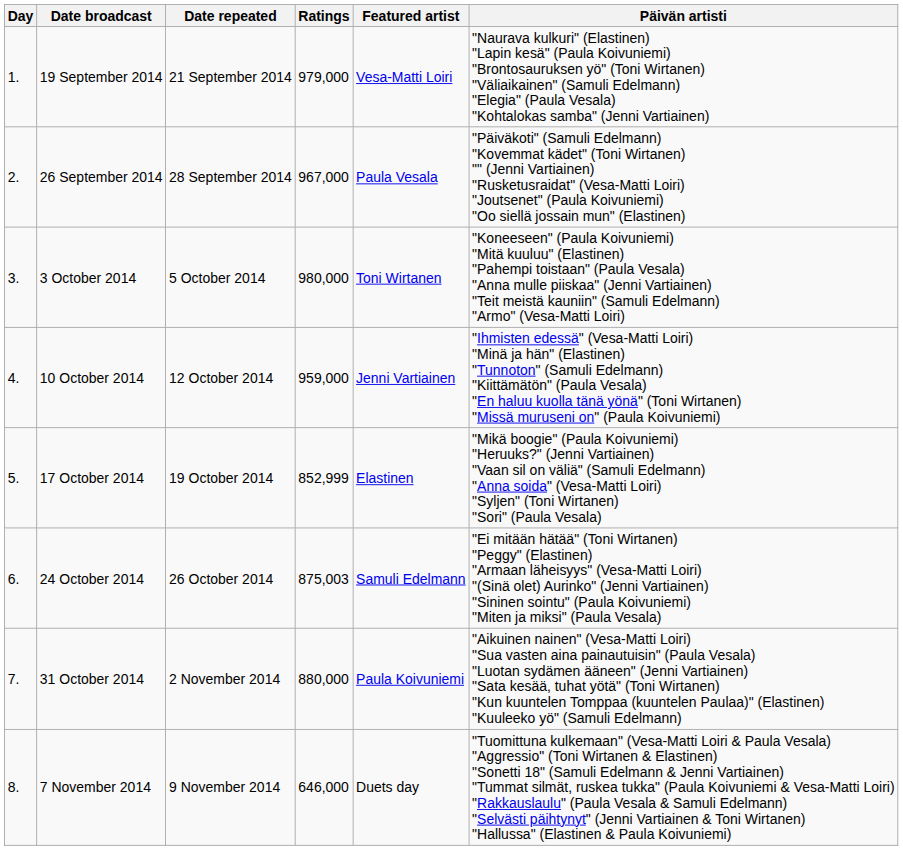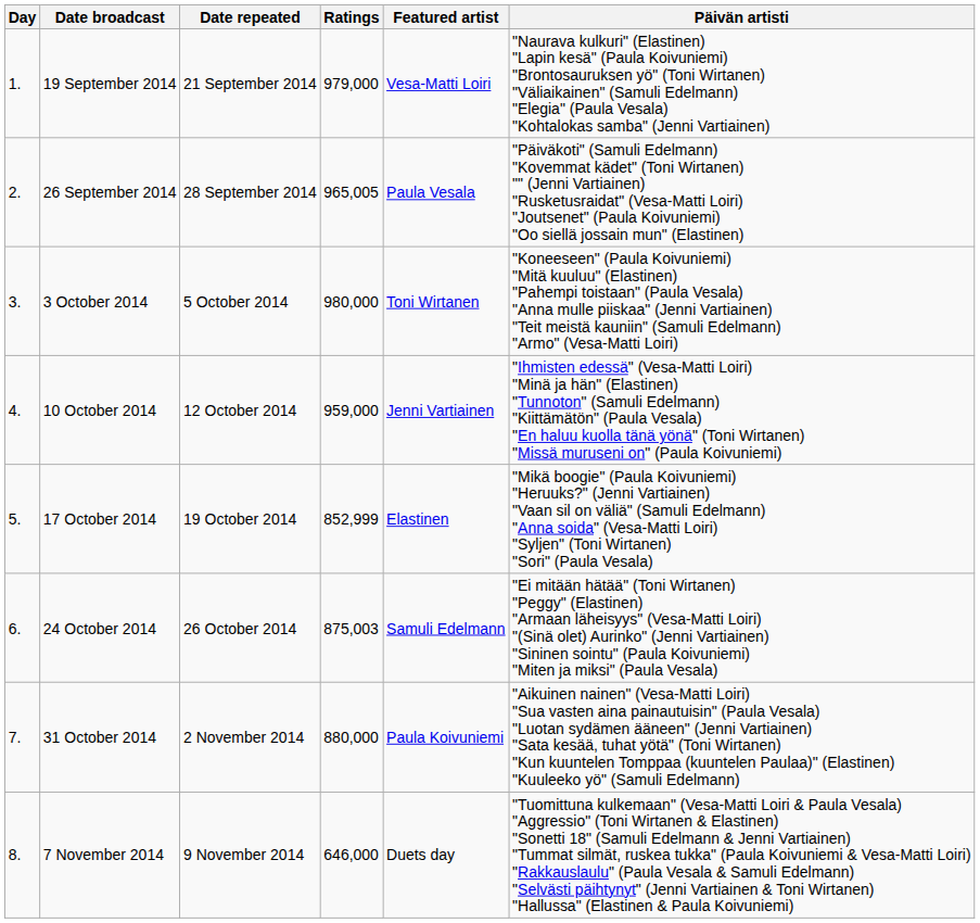26 September 2014 | Ratings: 967,000 -> 965,005
